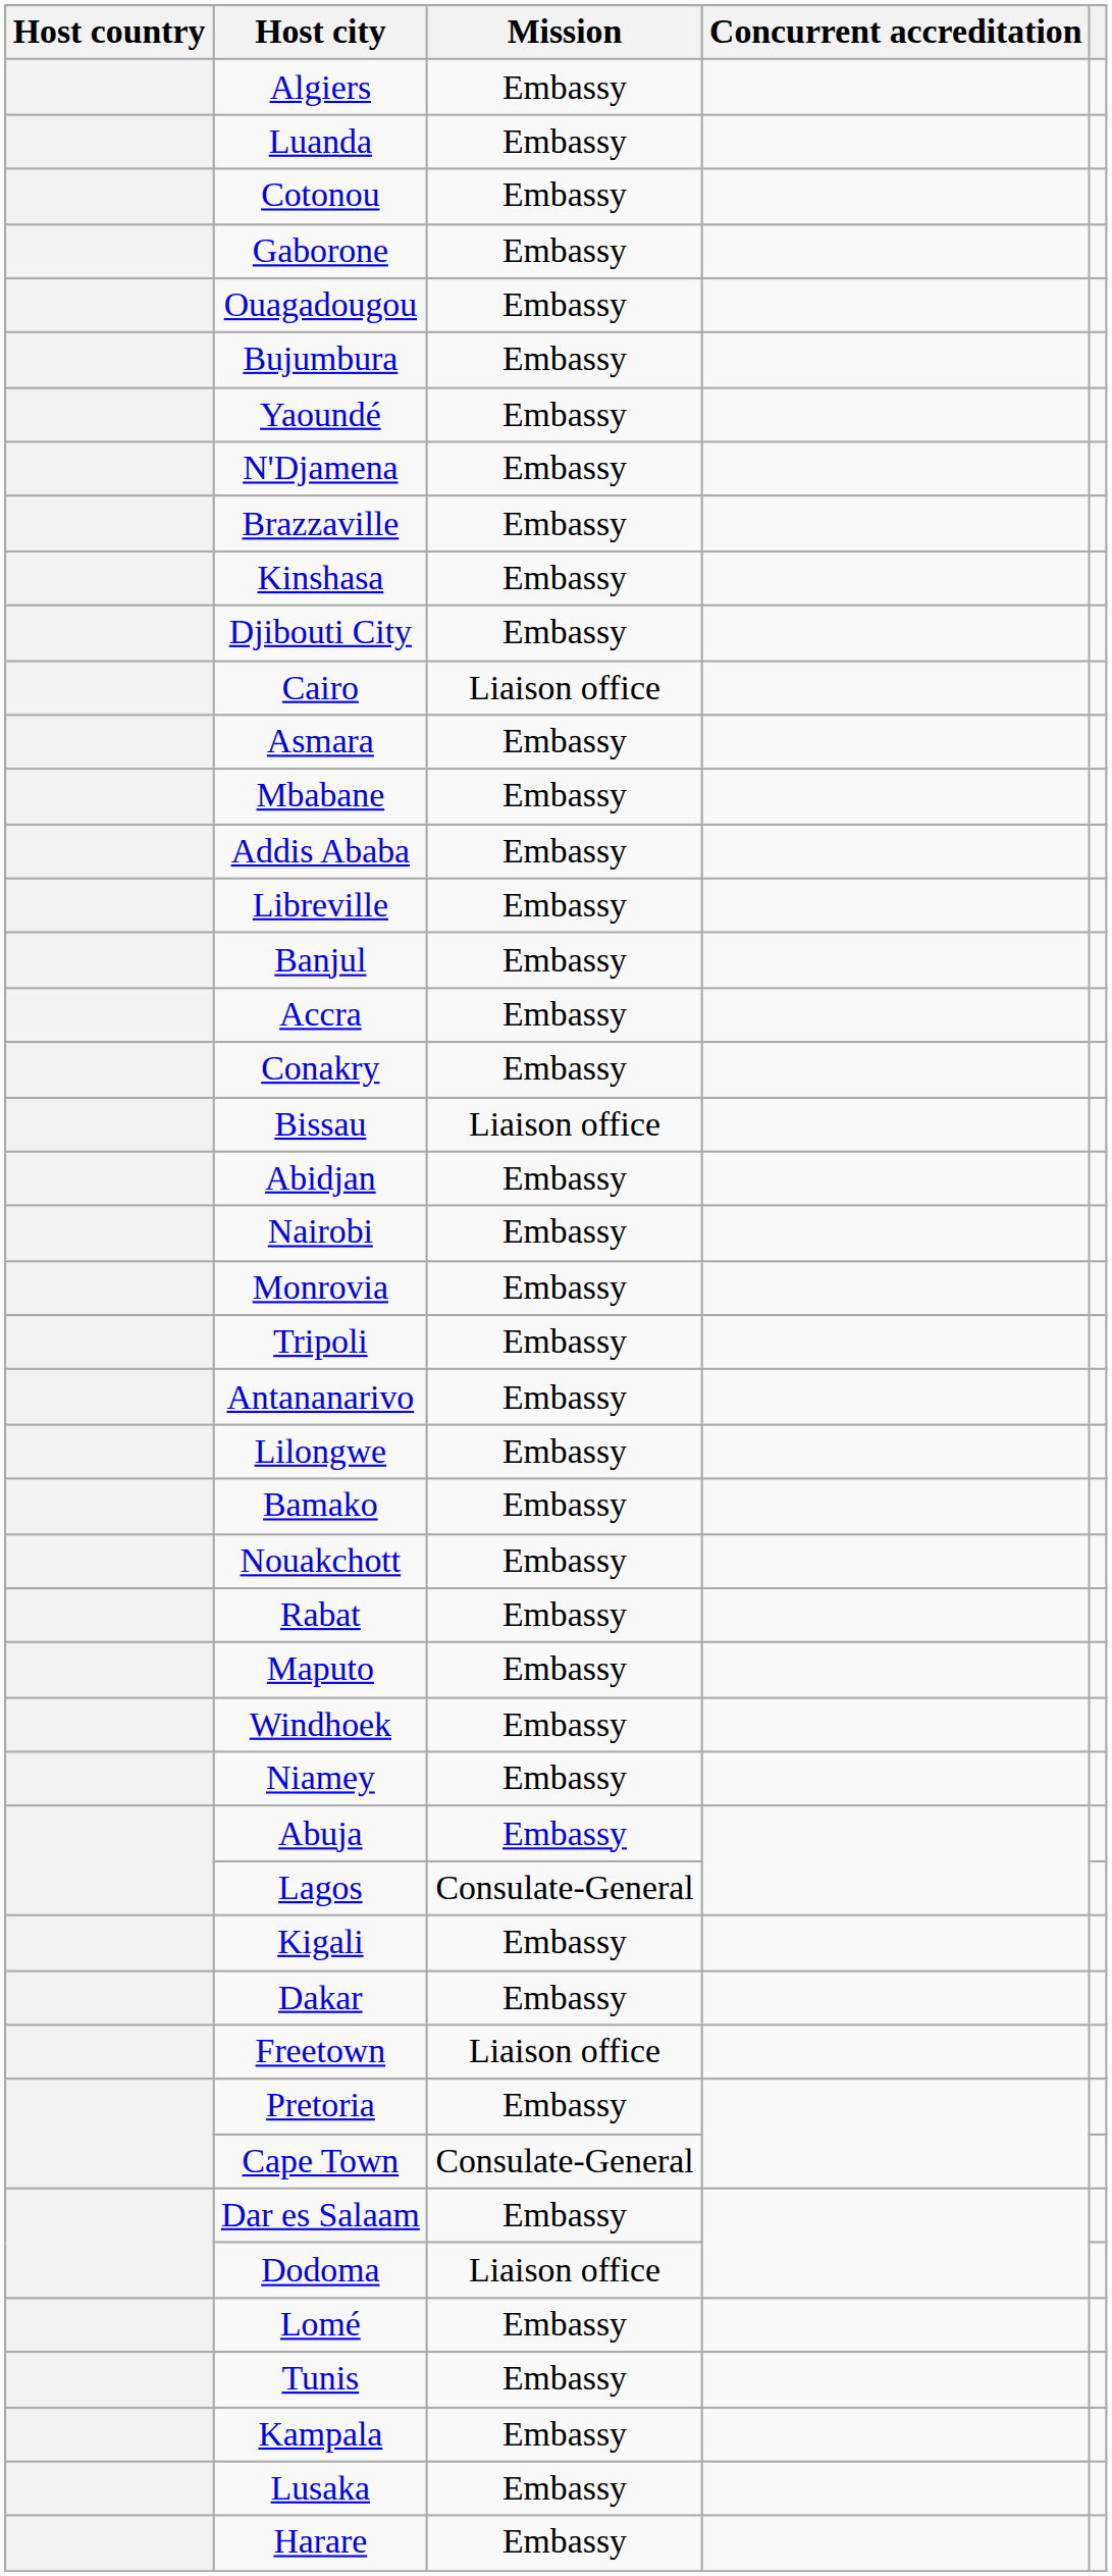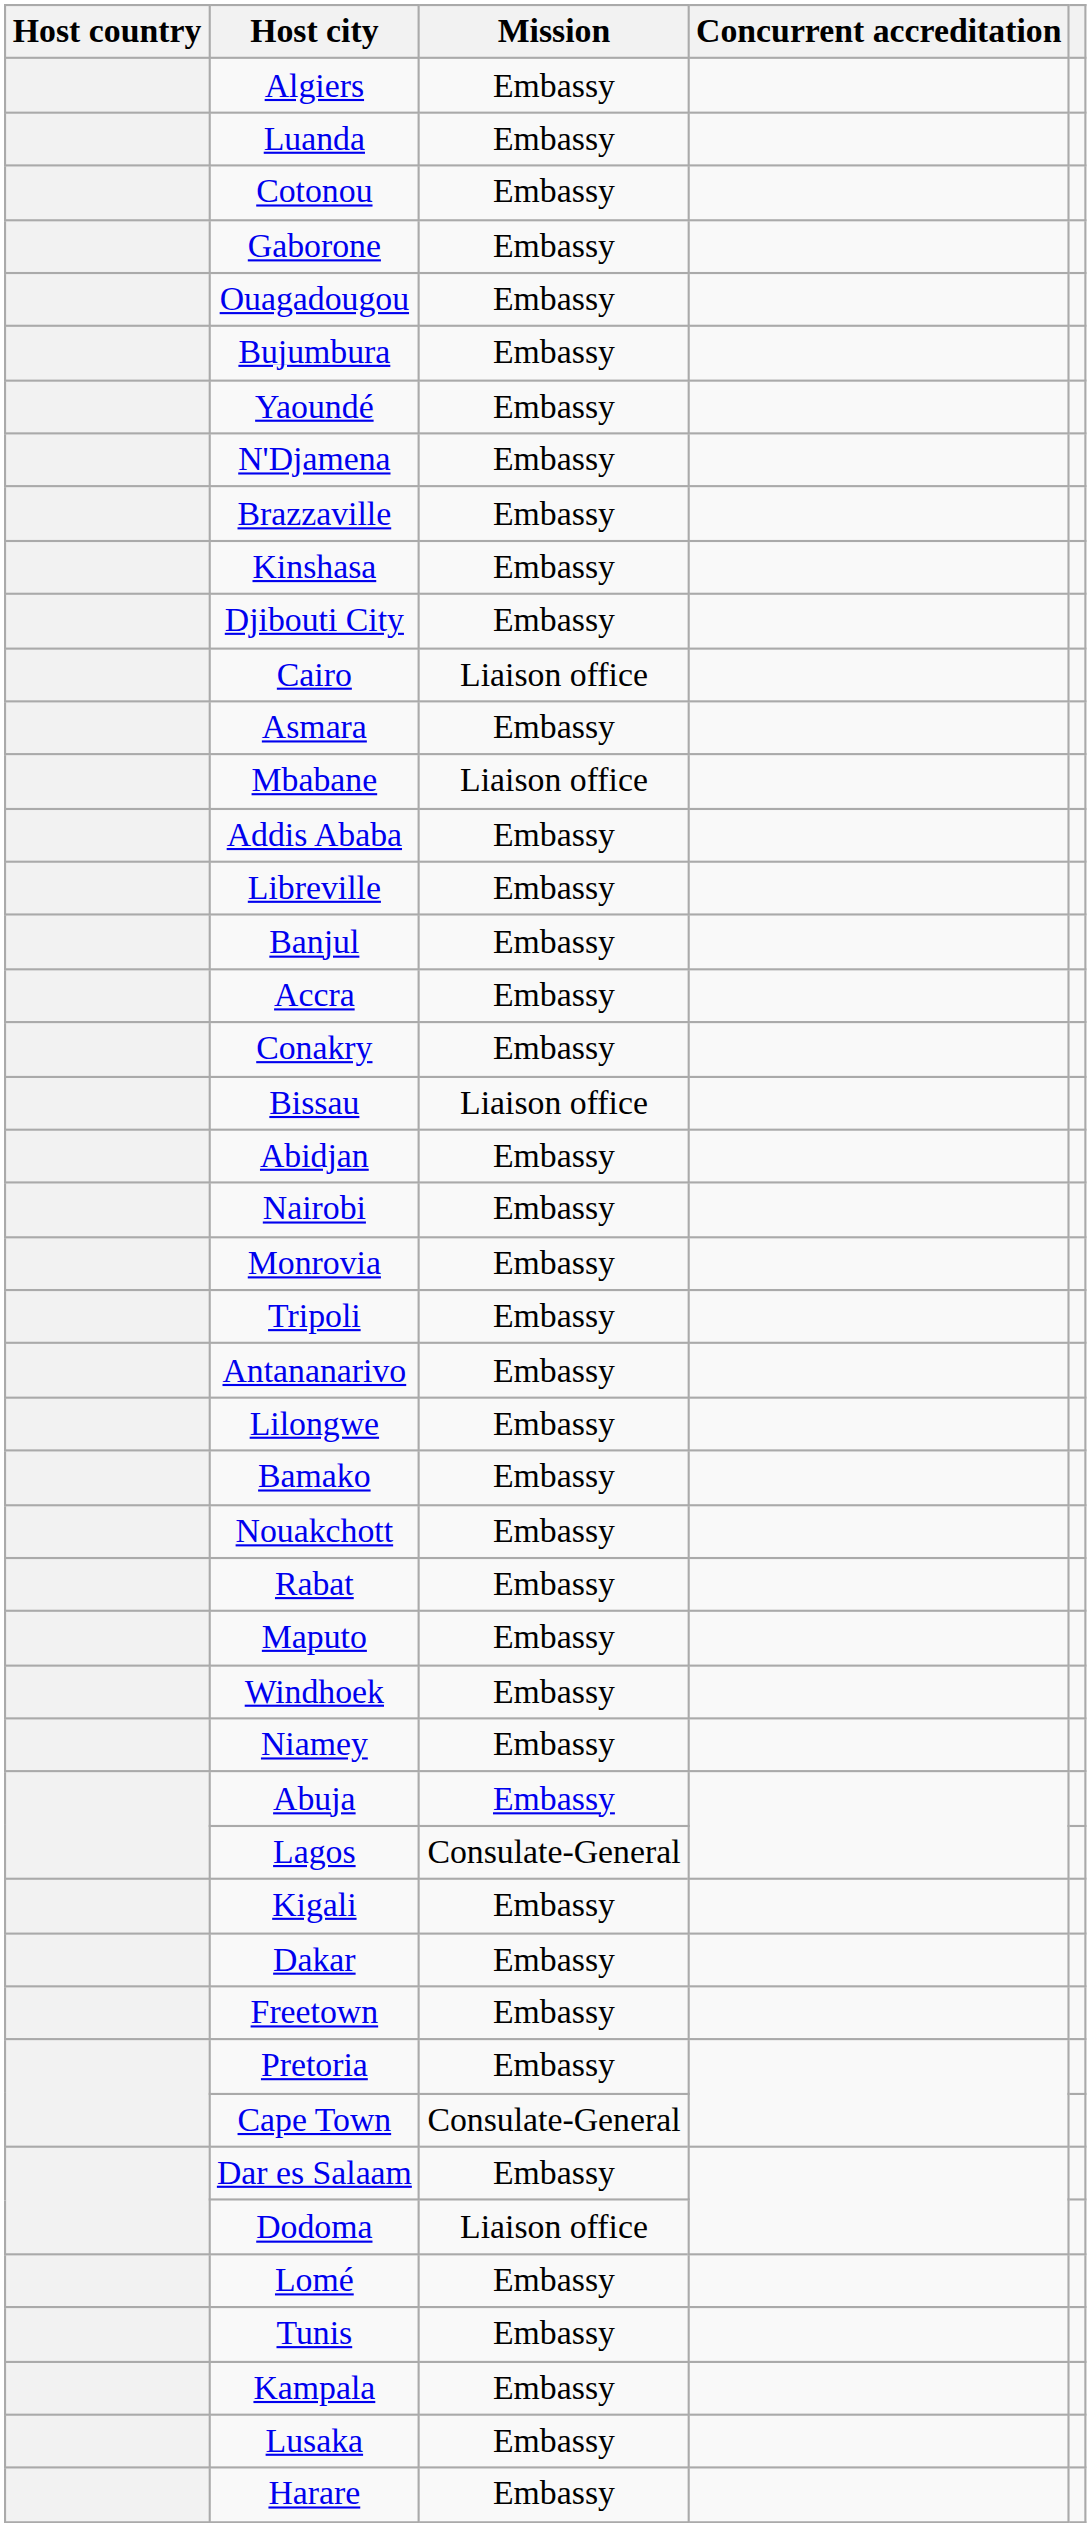Mbabane | Mission: Embassy -> Liaison office
Freetown | Mission: Liaison office -> Embassy
